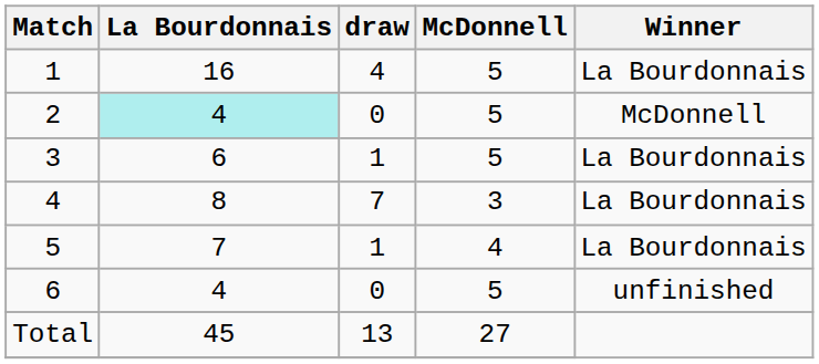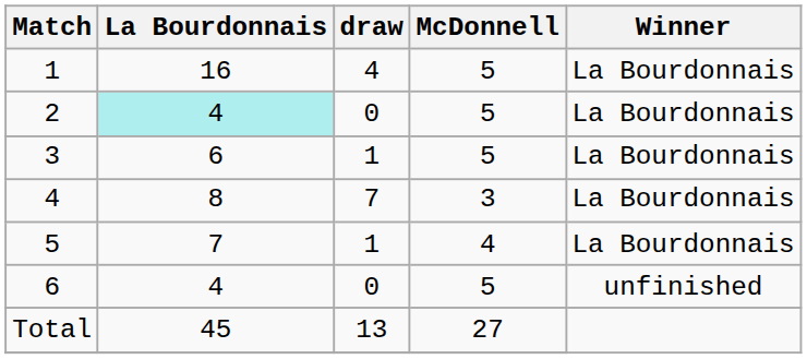2 | Winner: McDonnell -> La Bourdonnais
